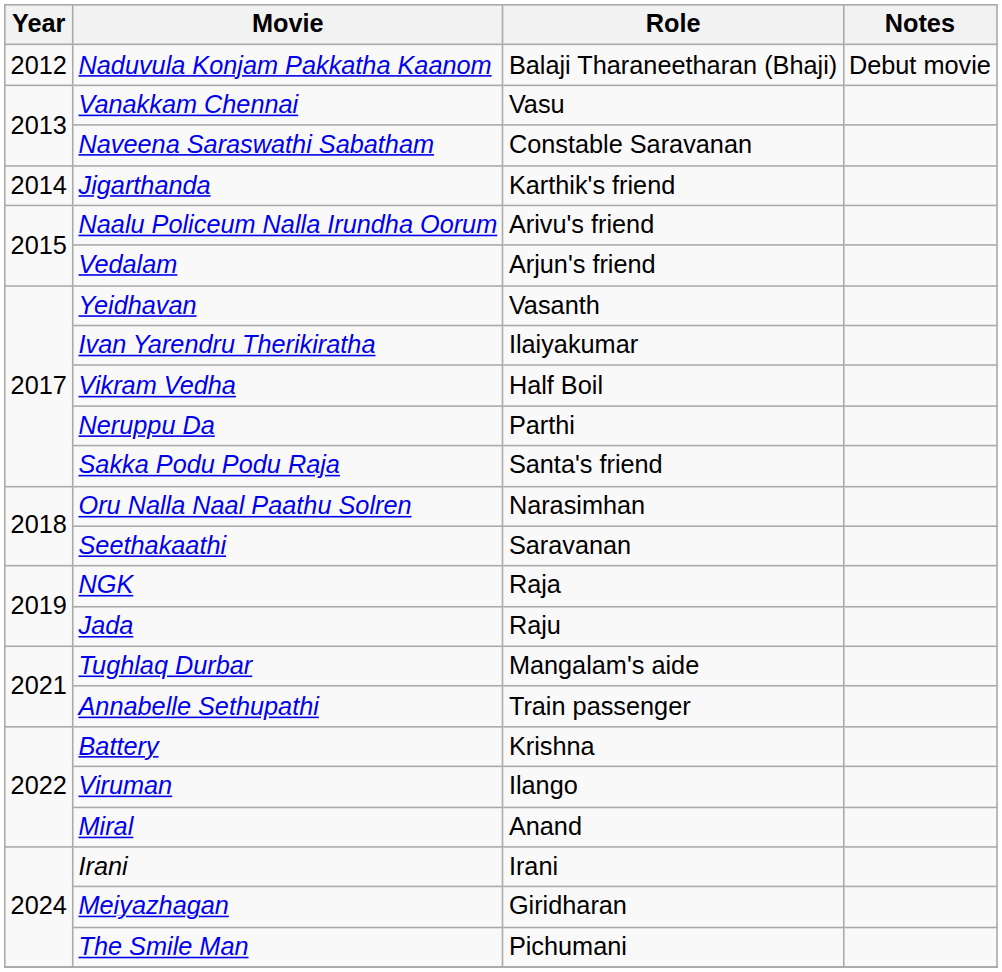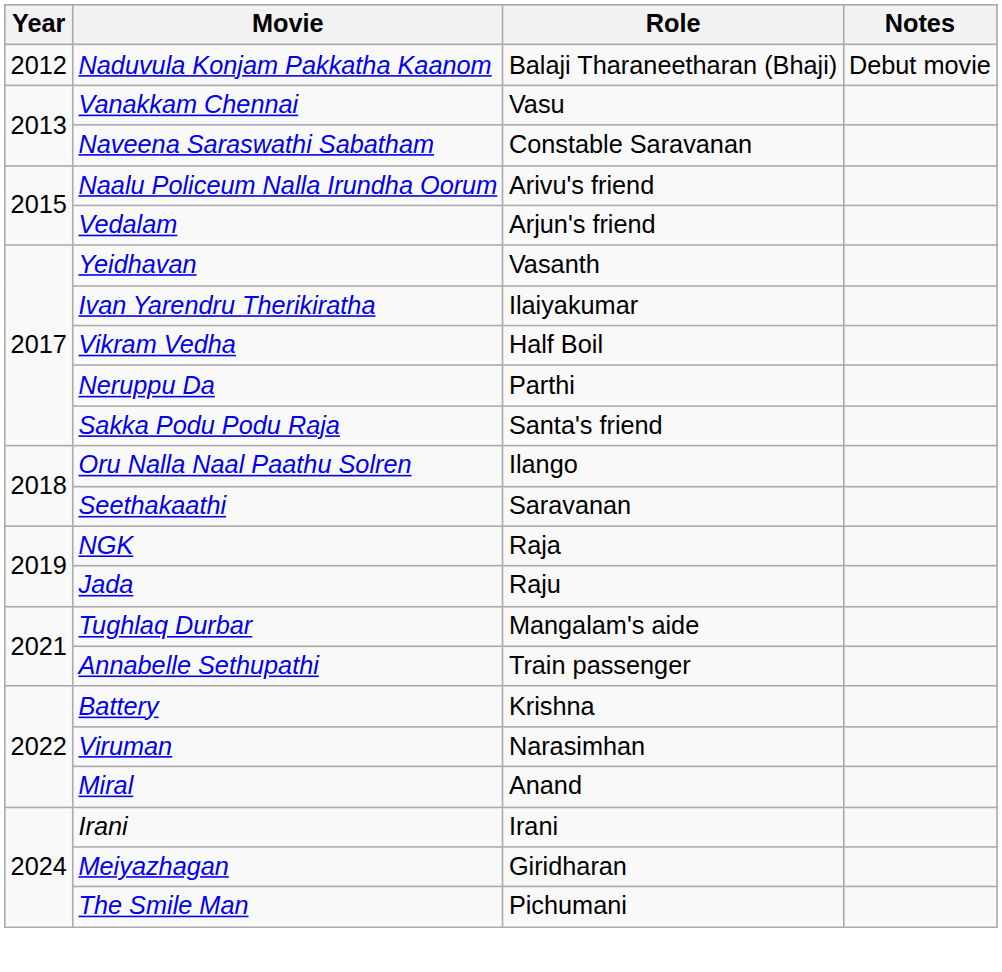- row: 2014 | Jigarthanda | Karthik's friend
Oru Nalla Naal Paathu Solren | Role: Narasimhan -> Ilango
Viruman | Role: Ilango -> Narasimhan
